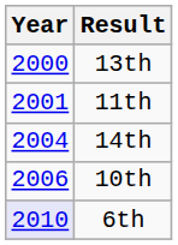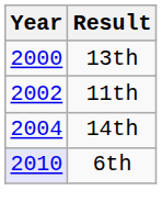11th | Year: 2001 -> 2002
- row: 2006 | 10th
